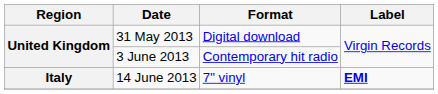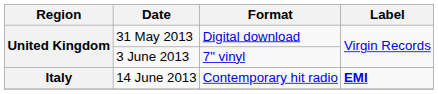3 June 2013 | Format: Contemporary hit radio -> 7" vinyl
14 June 2013 | Format: 7" vinyl -> Contemporary hit radio
